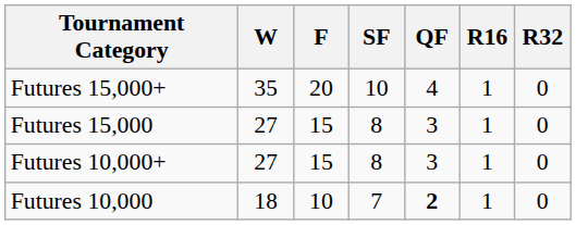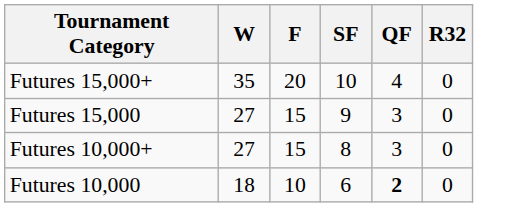- column: R16 | 1 | 1 | 1 | 1
Futures 15,000 | SF: 8 -> 9
Futures 10,000 | SF: 7 -> 6
